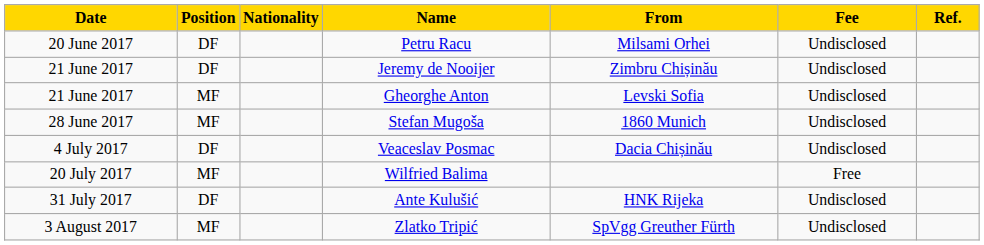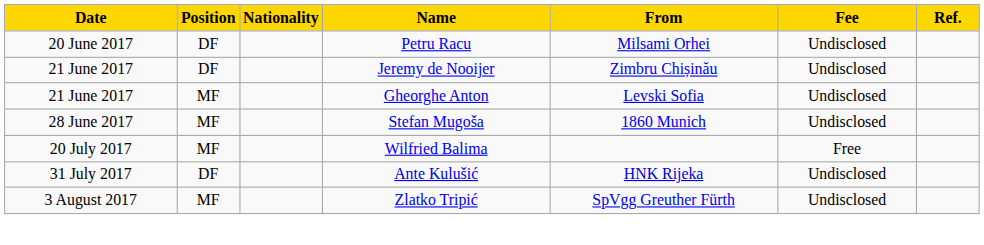- row: 4 July 2017 | DF | Veaceslav Posmac | Dacia Chișinău | Undisclosed
